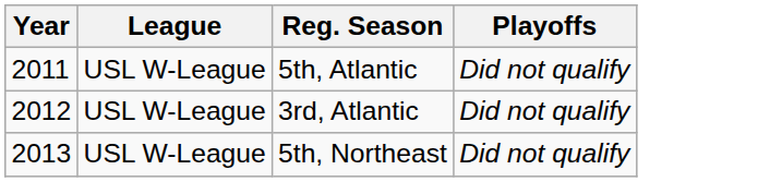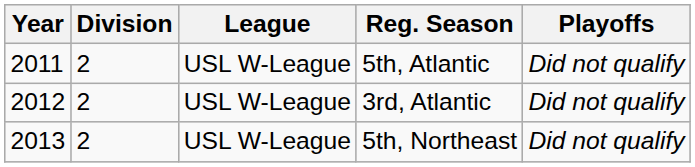+ column: Division | 2 | 2 | 2
